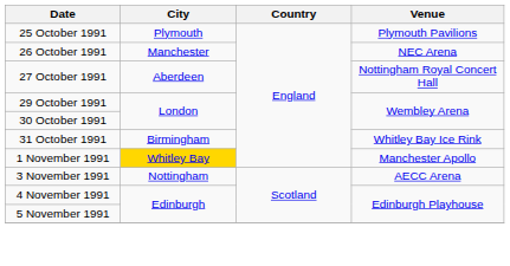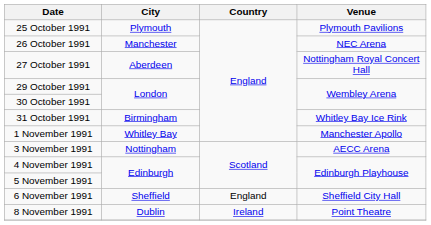1 November 1991 | City: gold background -> no background
+ row: 6 November 1991 | Sheffield | England | Sheffield City Hall
+ row: 8 November 1991 | Dublin | Ireland | Point Theatre
